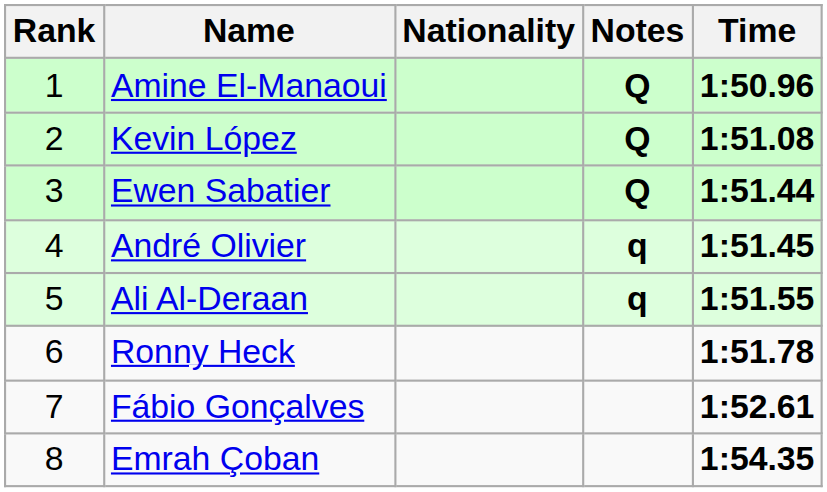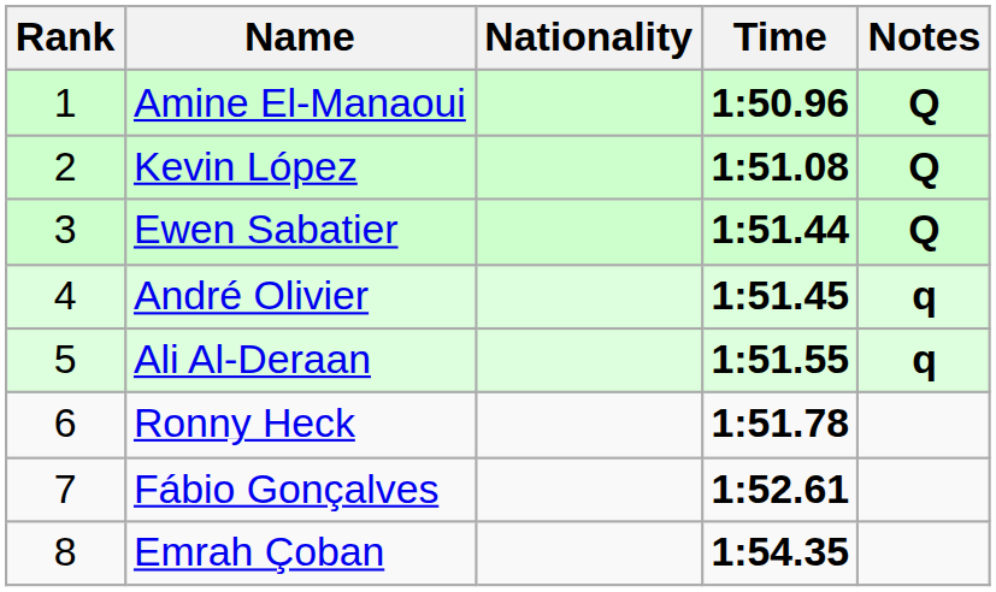columns swapped: Time <-> Notes
